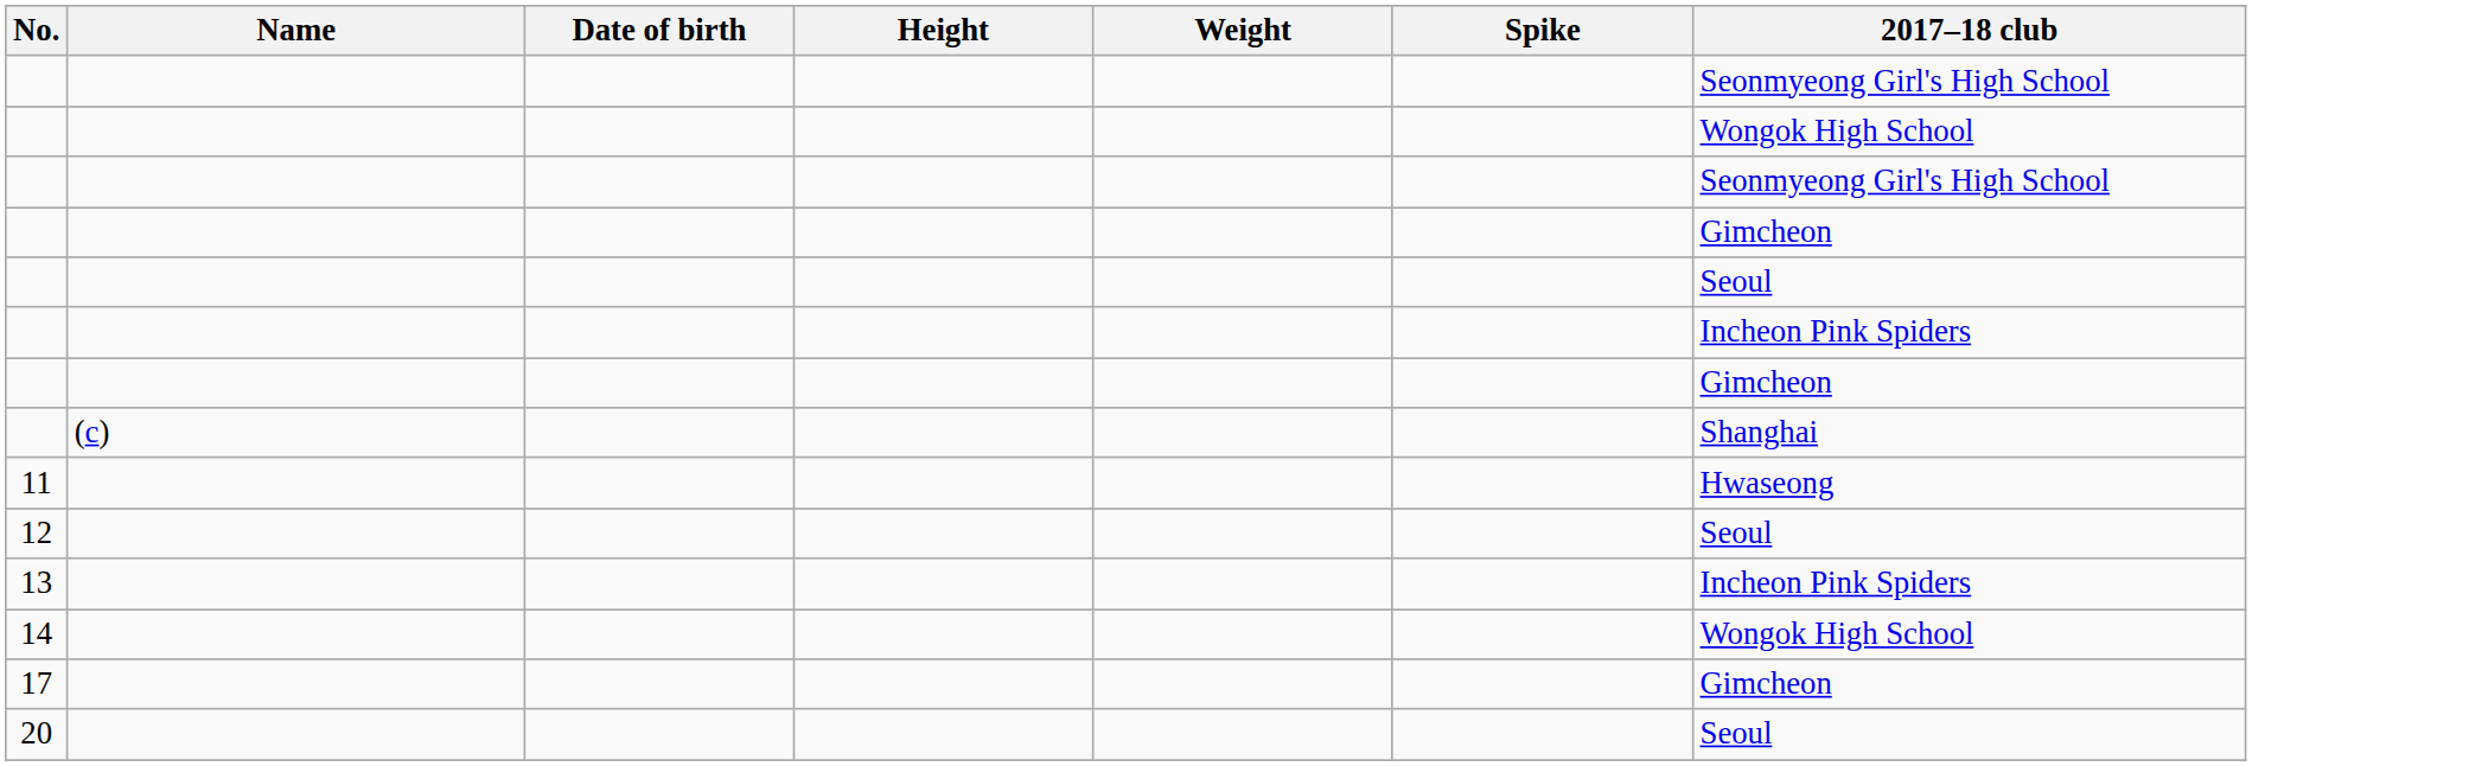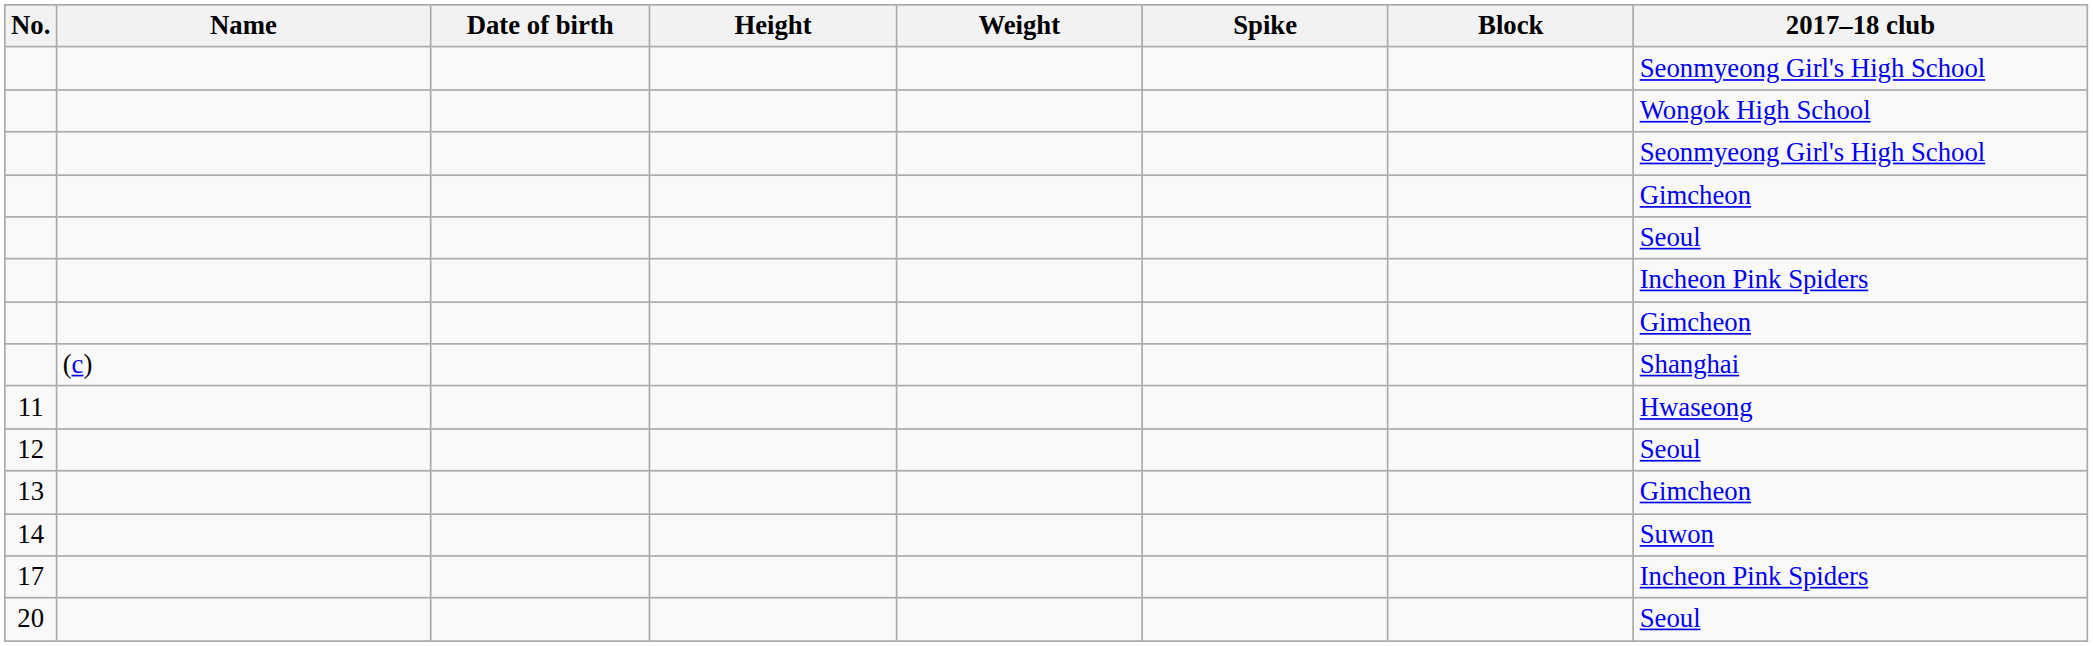+ column: Block
13 | 2017–18 club: Incheon Pink Spiders -> Gimcheon
14 | 2017–18 club: Wongok High School -> Suwon
17 | 2017–18 club: Gimcheon -> Incheon Pink Spiders
